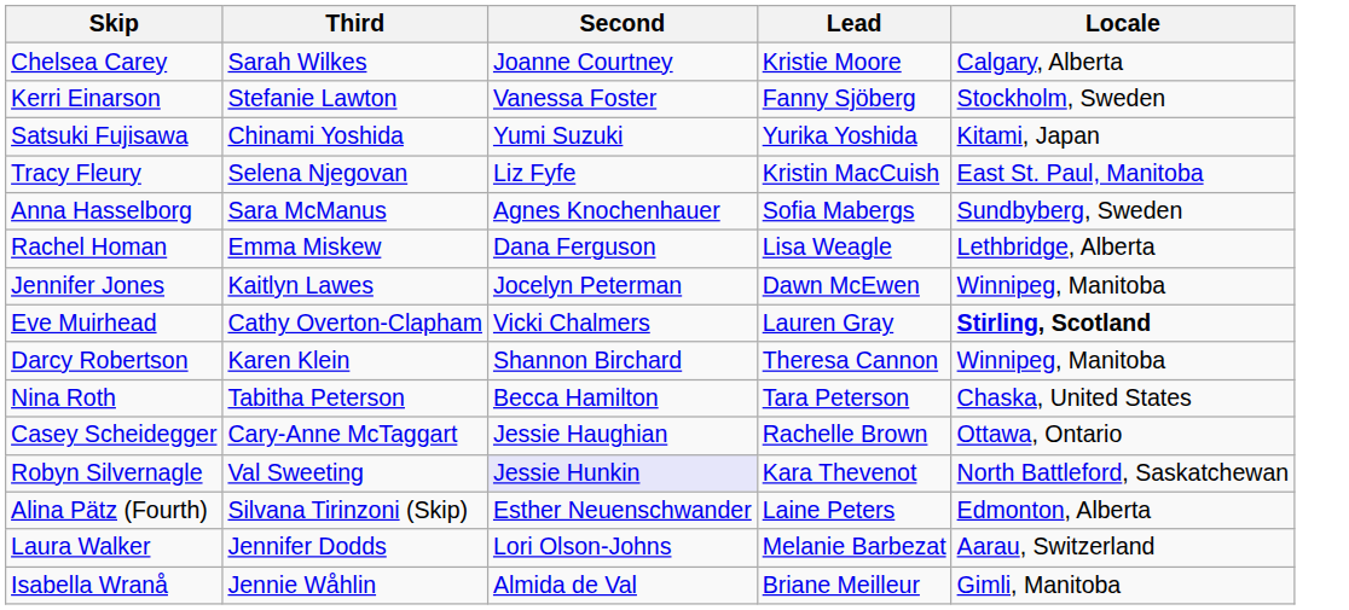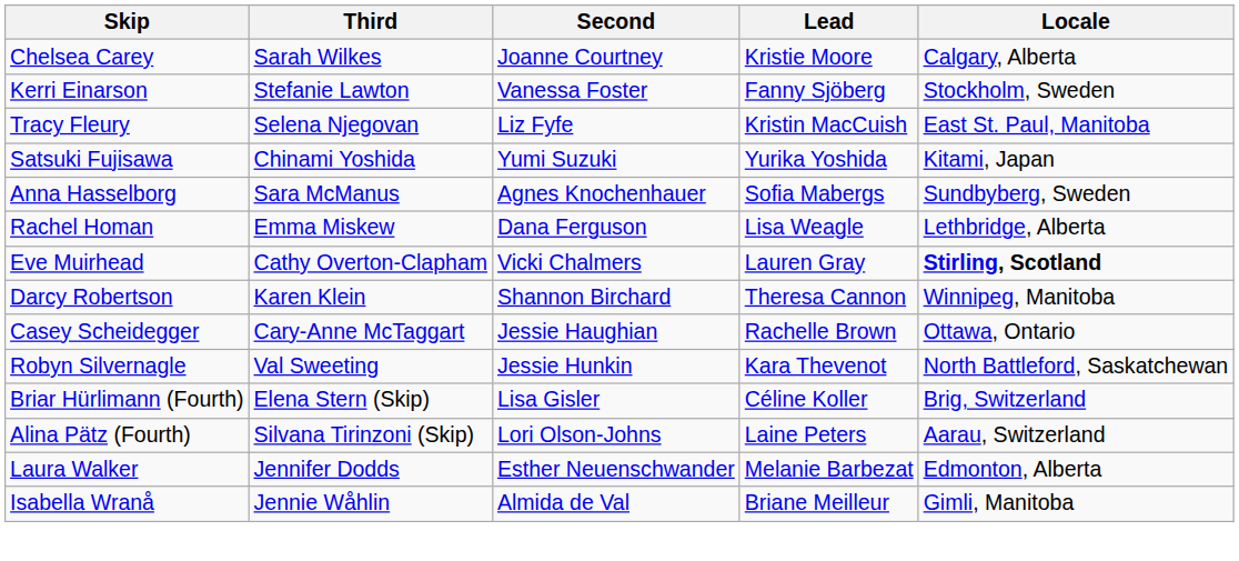rows swapped: Tracy Fleury <-> Satsuki Fujisawa
- row: Jennifer Jones | Kaitlyn Lawes | Jocelyn Peterman | Dawn McEwen | Winnipeg, Manitoba
- row: Nina Roth | Tabitha Peterson | Becca Hamilton | Tara Peterson | Chaska, United States
Robyn Silvernagle | Second: lavender background -> no background
+ row: Briar Hürlimann (Fourth) | Elena Stern (Skip) | Lisa Gisler | Céline Koller | Brig, Switzerland
Alina Pätz (Fourth) | Second: Esther Neuenschwander -> Lori Olson-Johns
Alina Pätz (Fourth) | Locale: Edmonton, Alberta -> Aarau, Switzerland
Laura Walker | Second: Lori Olson-Johns -> Esther Neuenschwander
Laura Walker | Locale: Aarau, Switzerland -> Edmonton, Alberta
